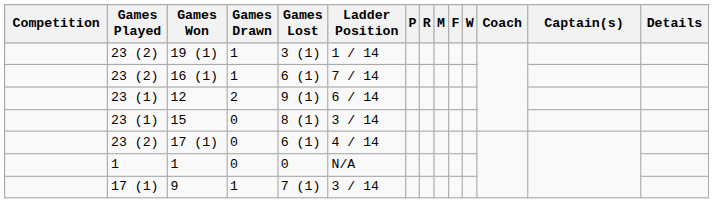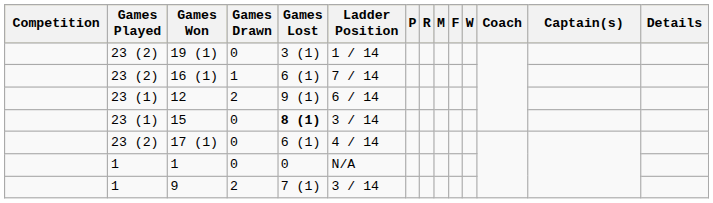19 (1) | Games Drawn: 1 -> 0
15 | Games Lost: normal -> bold
9 | Games Played: 17 (1) -> 1
9 | Games Drawn: 1 -> 2
